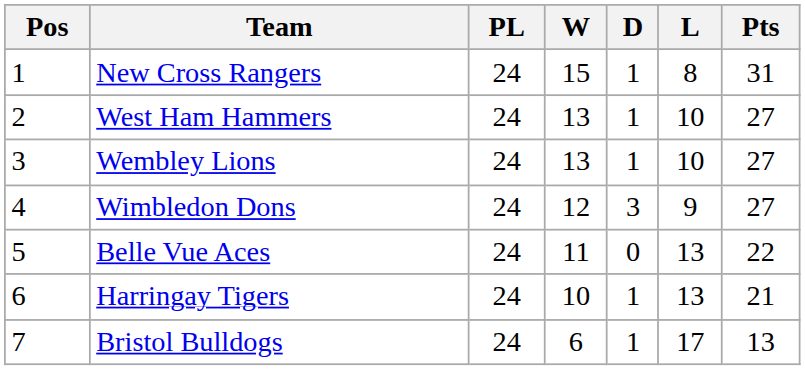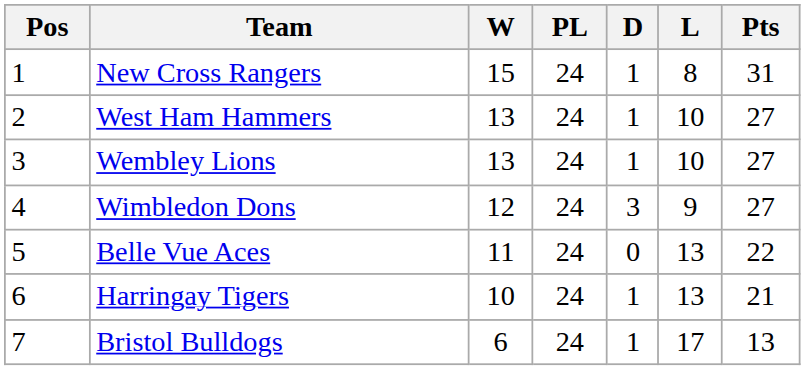columns swapped: PL <-> W
